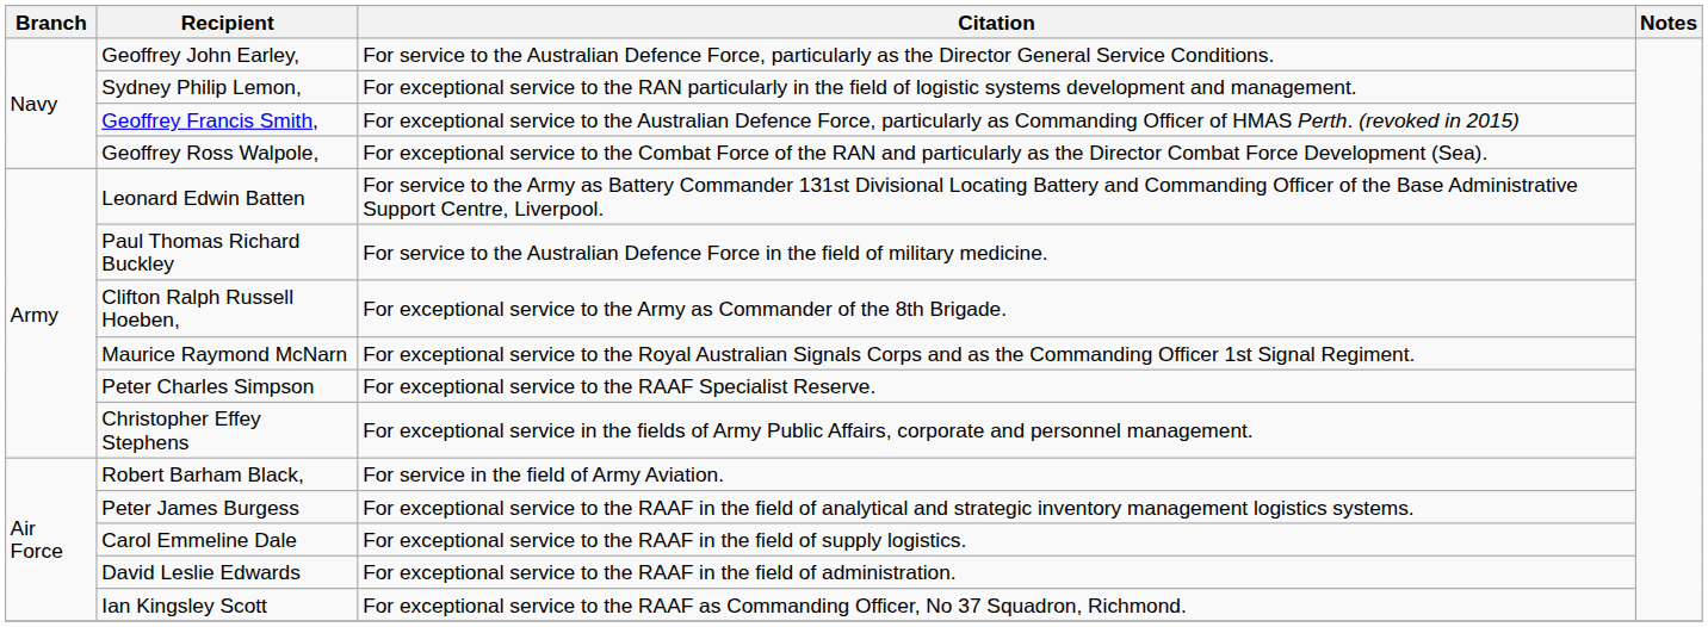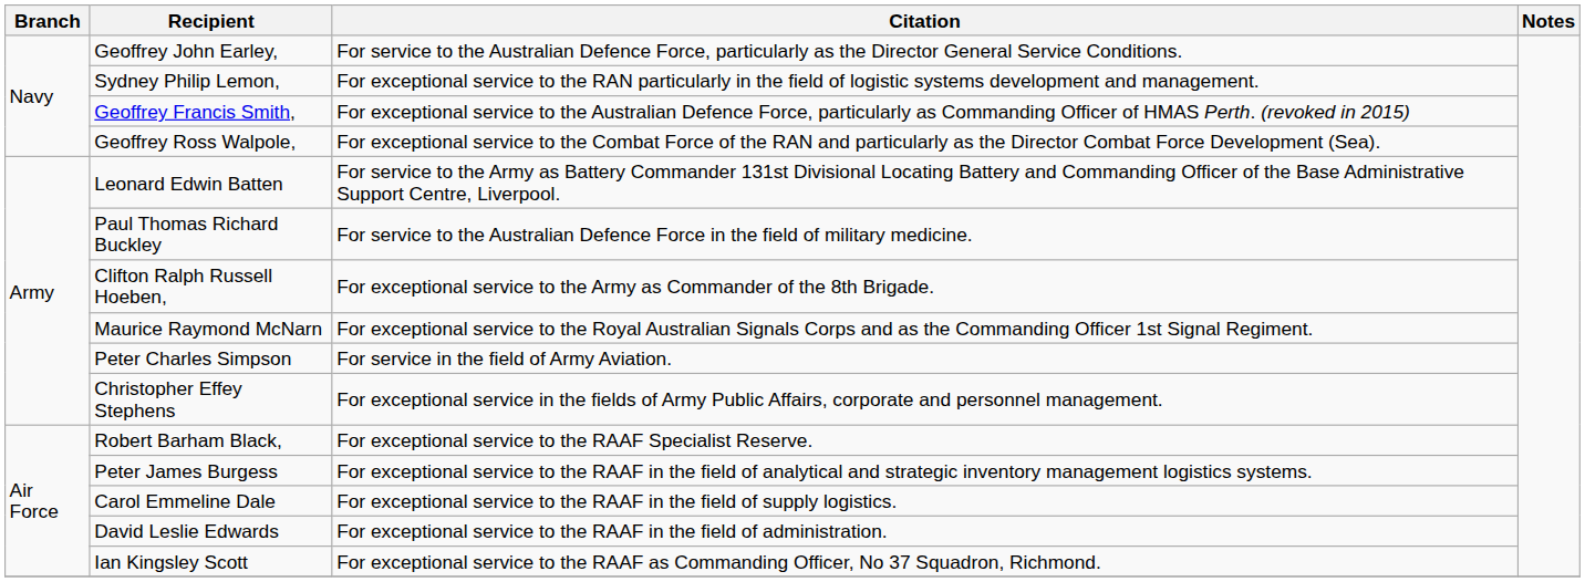Peter Charles Simpson | Citation: For exceptional service to the RAAF Specialist Reserve. -> For service in the field of Army Aviation.
Robert Barham Black, | Citation: For service in the field of Army Aviation. -> For exceptional service to the RAAF Specialist Reserve.
